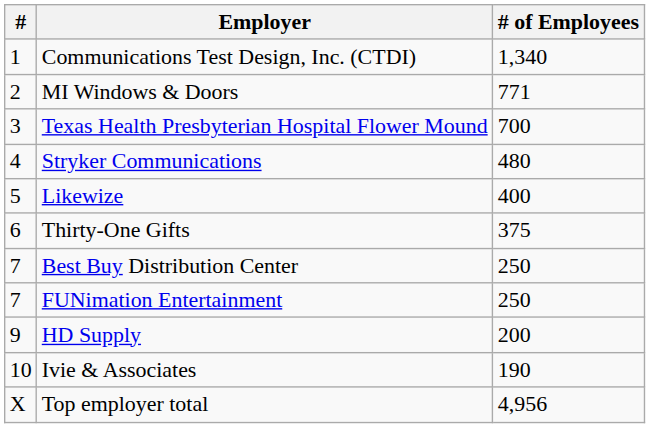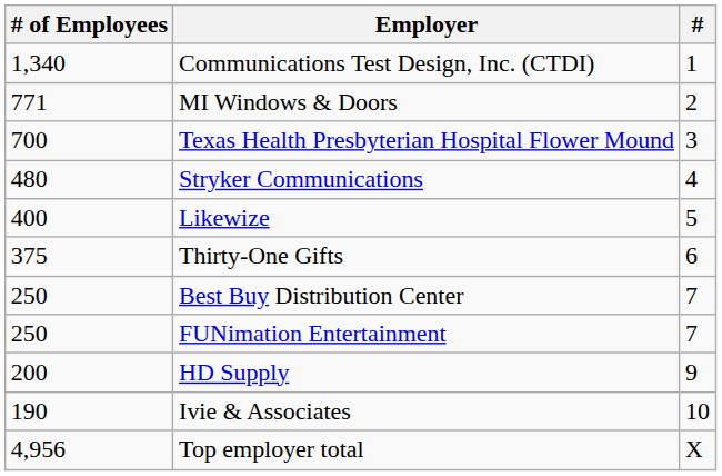columns swapped: # <-> # of Employees
